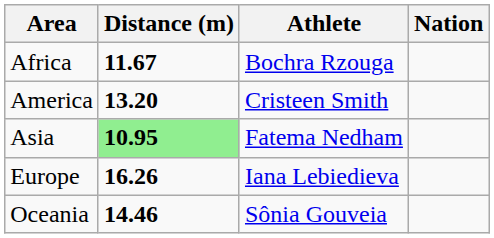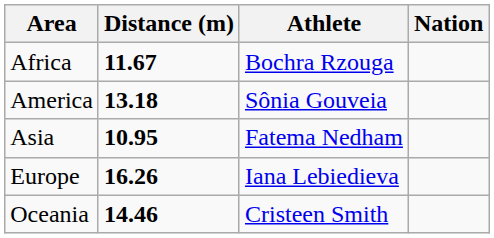America | Distance (m): 13.20 -> 13.18
America | Athlete: Cristeen Smith -> Sônia Gouveia
Asia | Distance (m): lightgreen background -> no background
Oceania | Athlete: Sônia Gouveia -> Cristeen Smith
